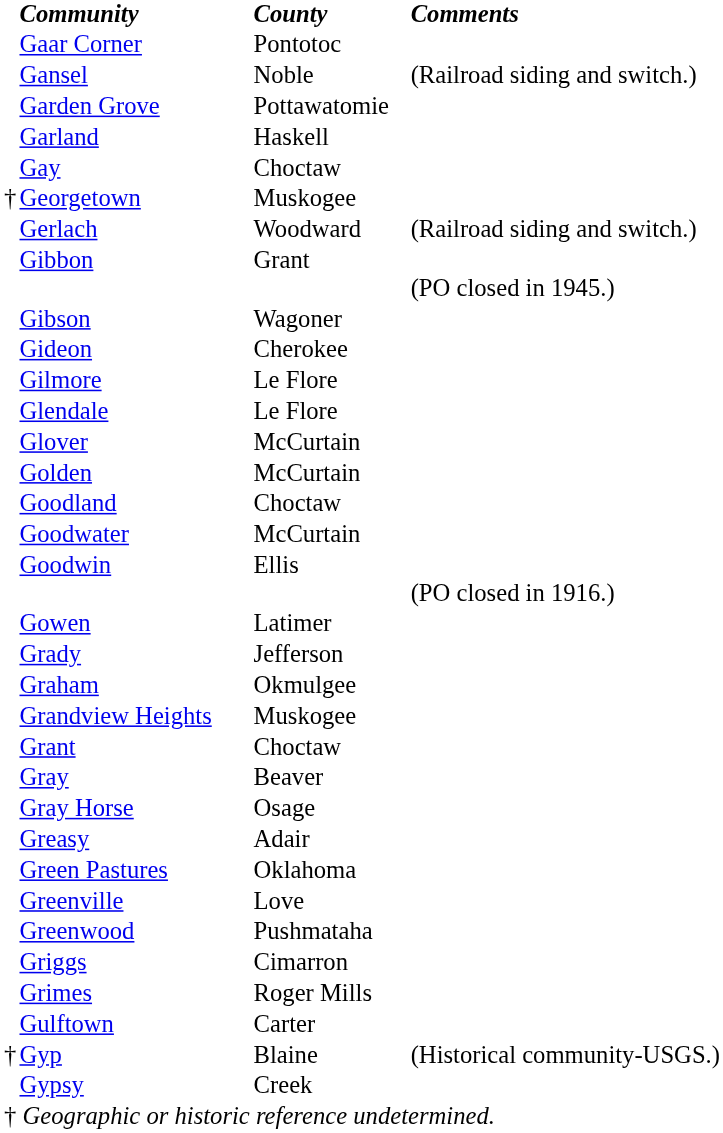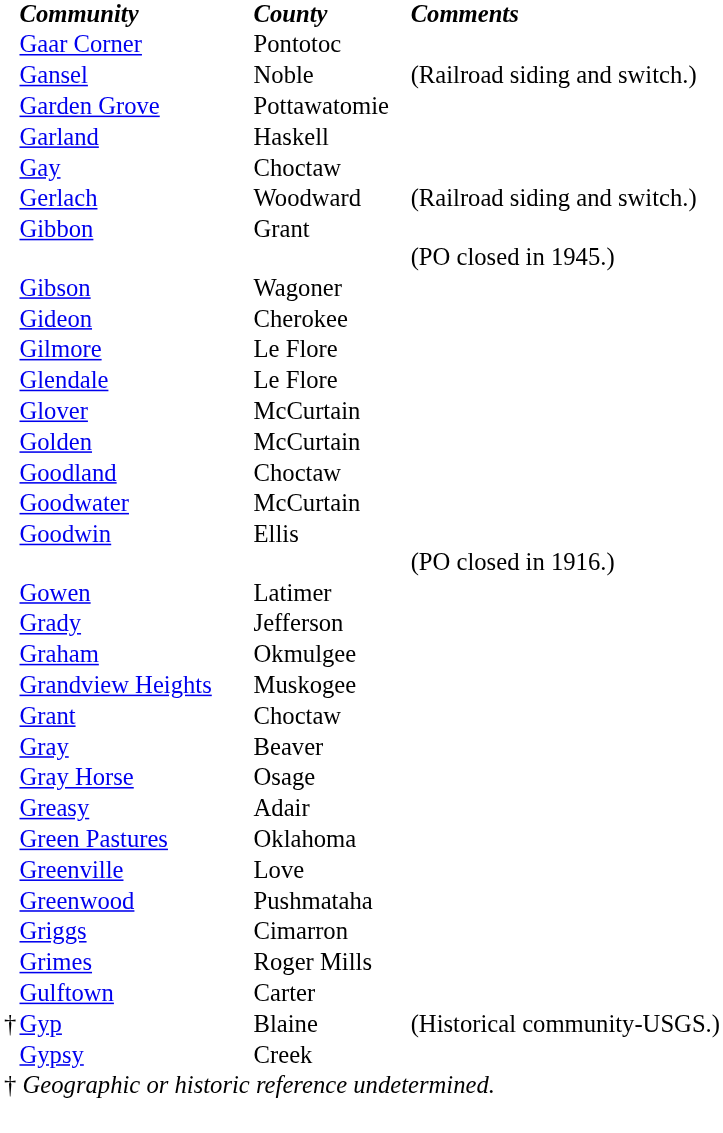- row: † | Georgetown | Muskogee
